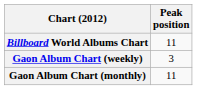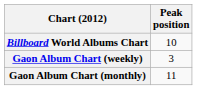Billboard World Albums Chart | Peak position: 11 -> 10
